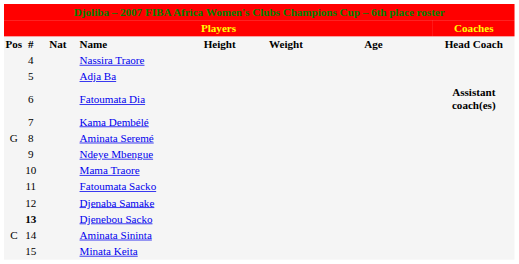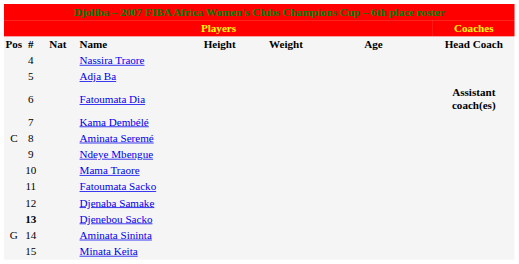Aminata Seremé | column 1: G -> C
Aminata Sininta | column 1: C -> G
